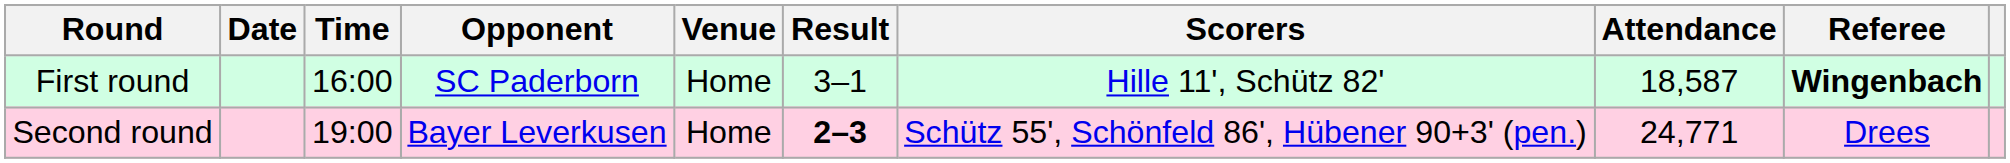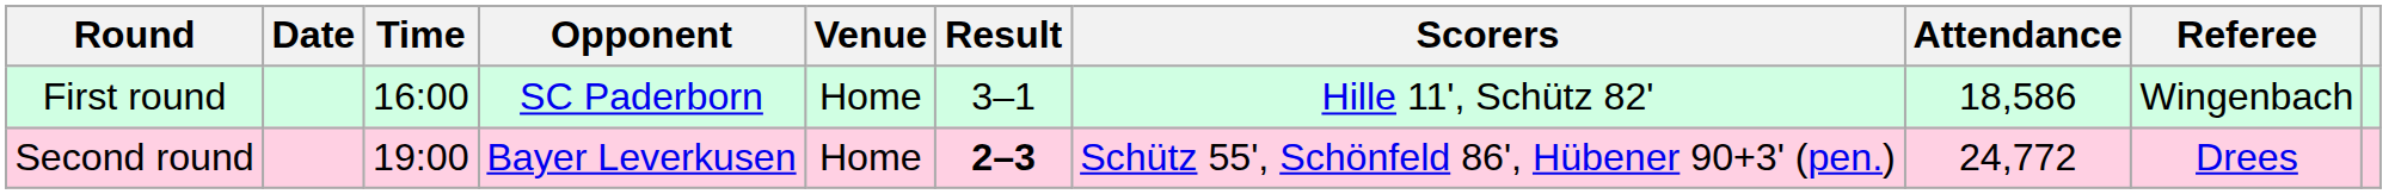First round | Attendance: 18,587 -> 18,586
First round | Referee: bold -> normal
Second round | Attendance: 24,771 -> 24,772
